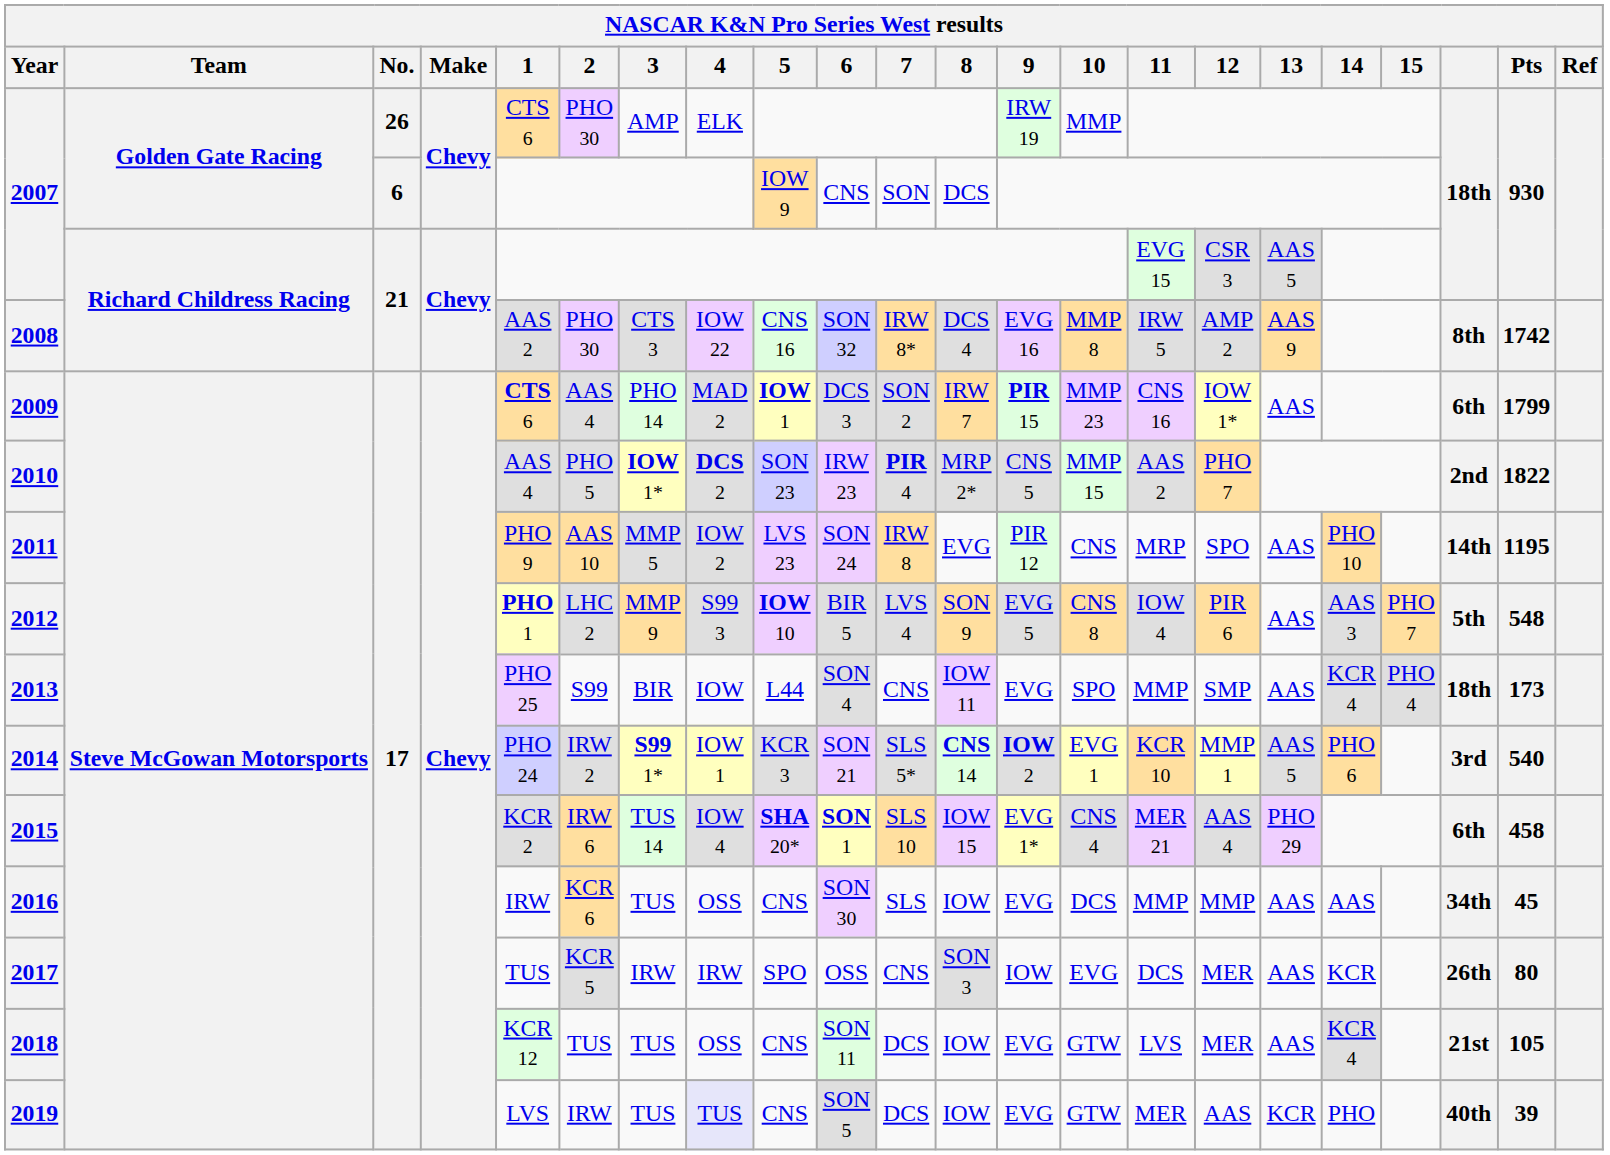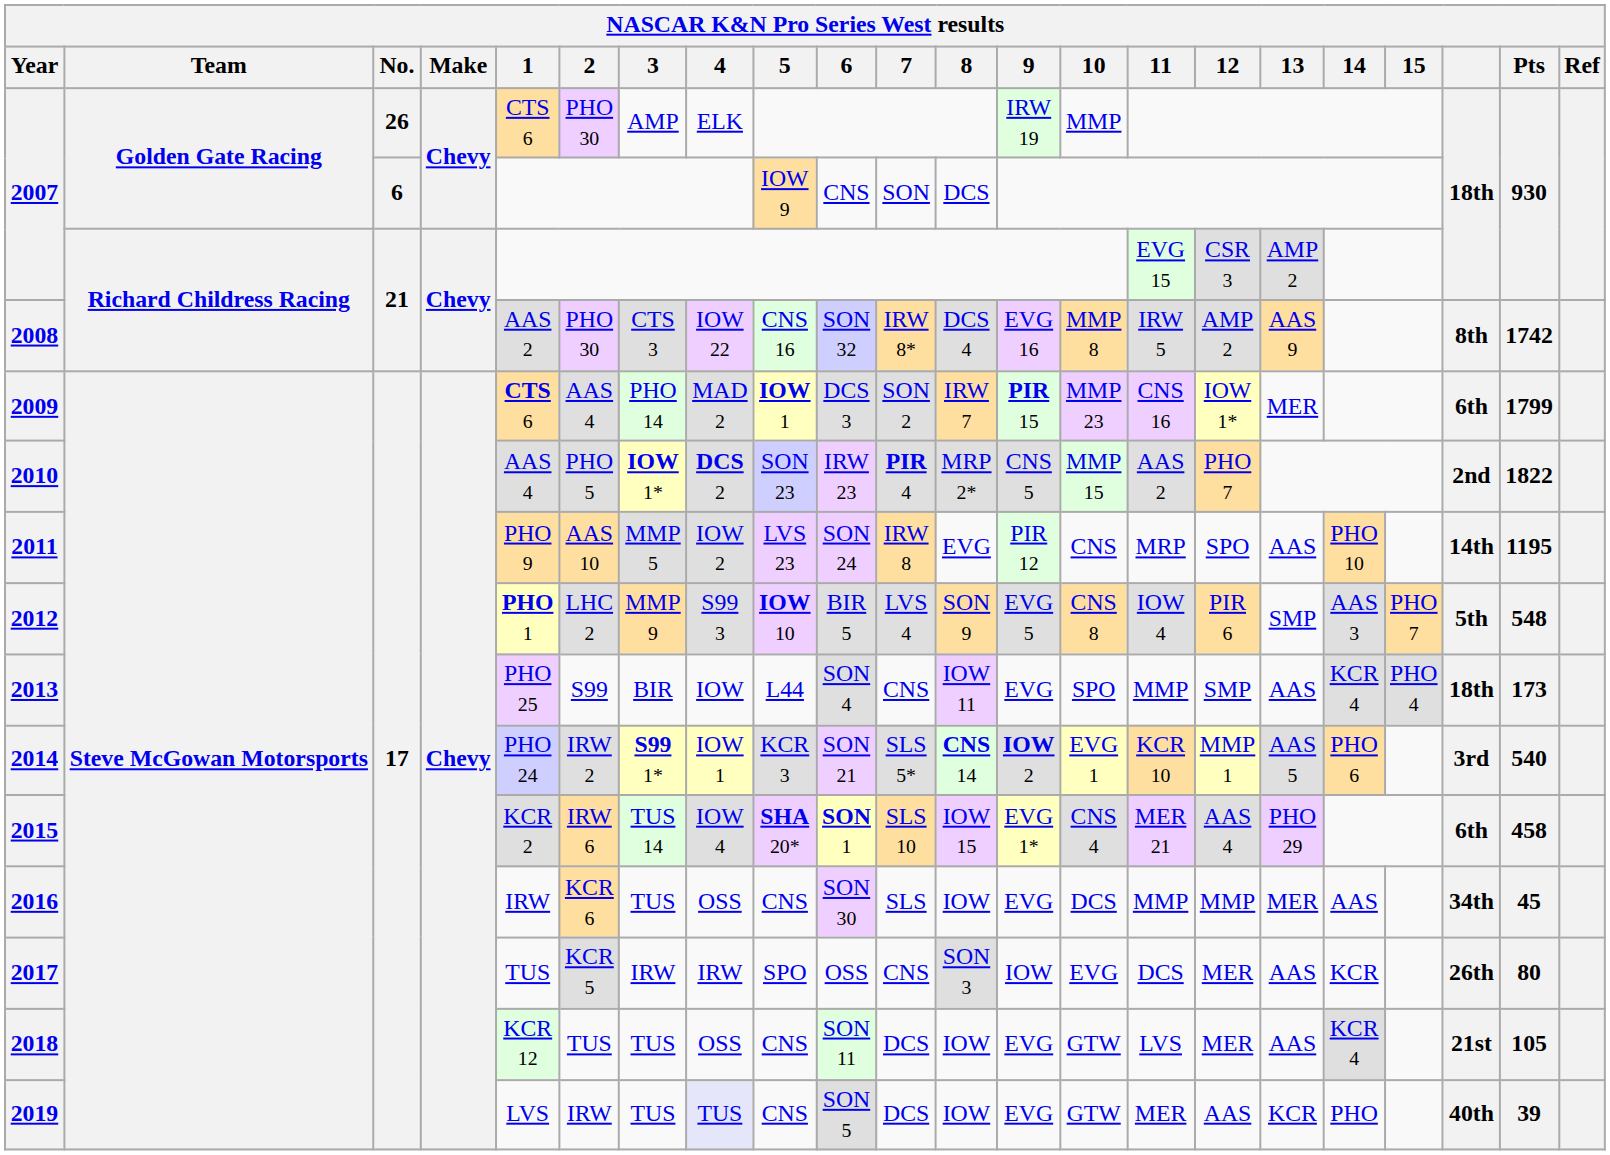2007 / 21 | 13: AAS 5 -> AMP 2
2009 | 13: AAS -> MER
2012 | 13: AAS -> SMP
2016 | 13: AAS -> MER
